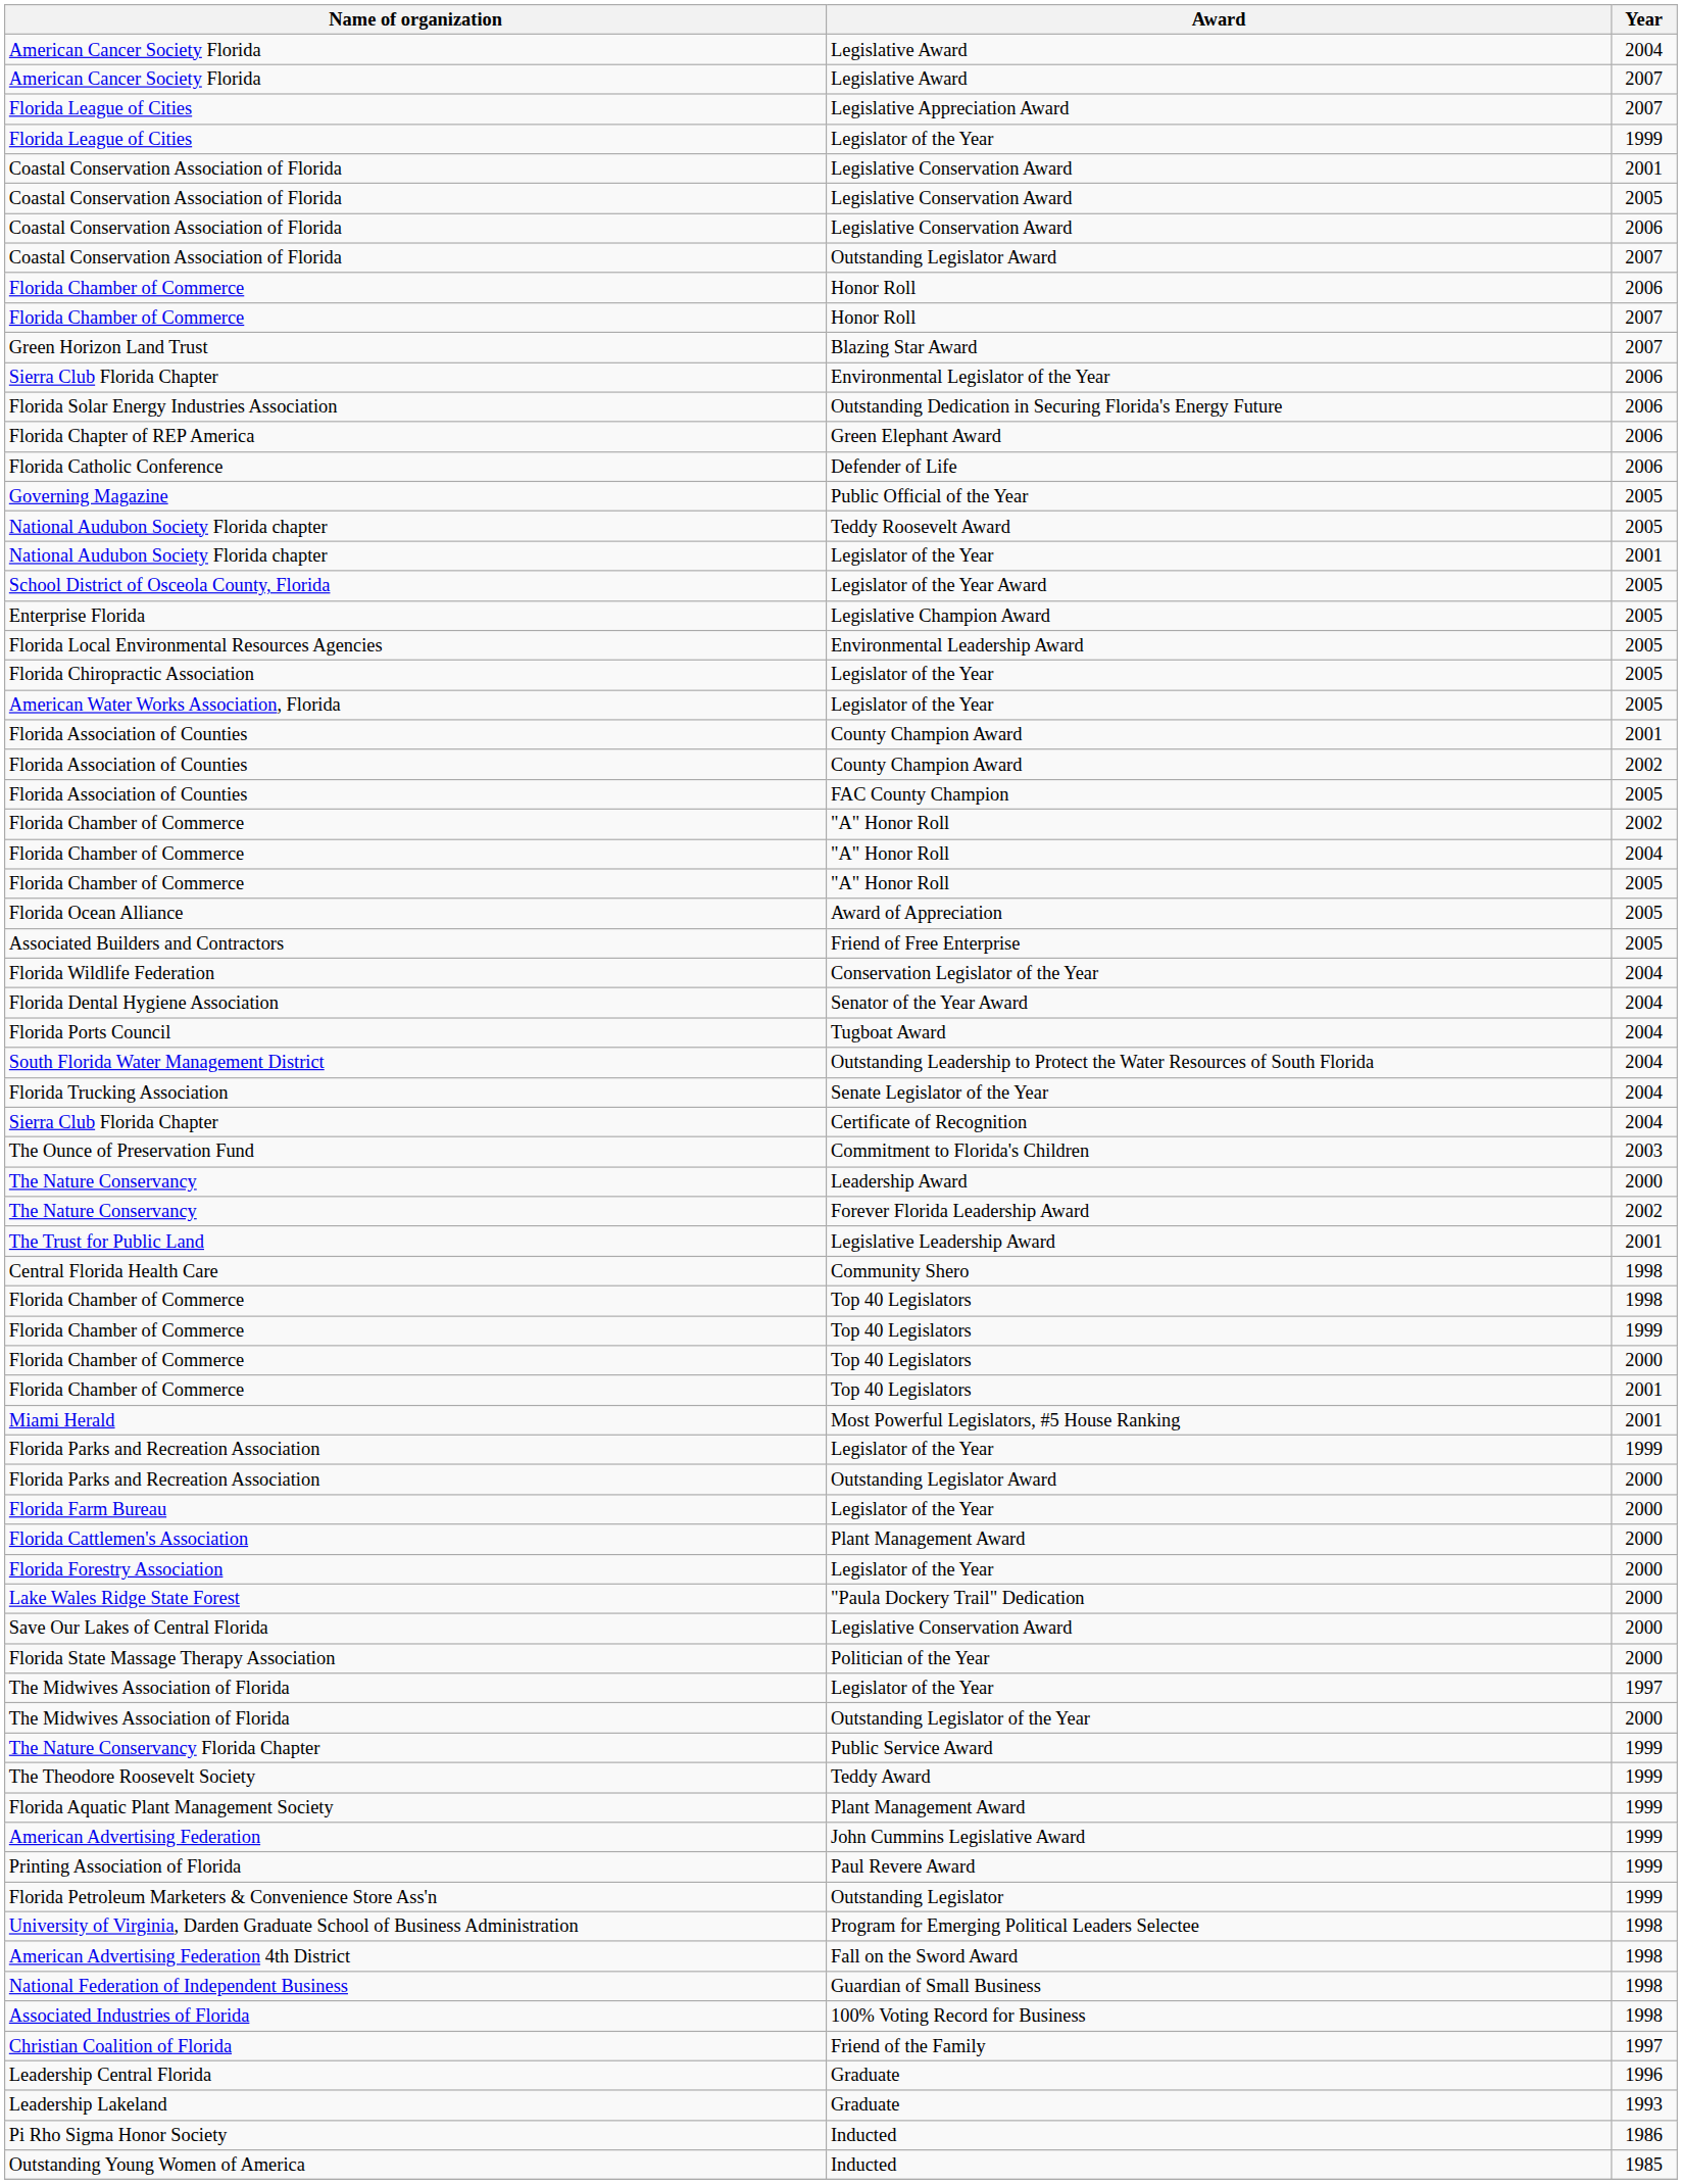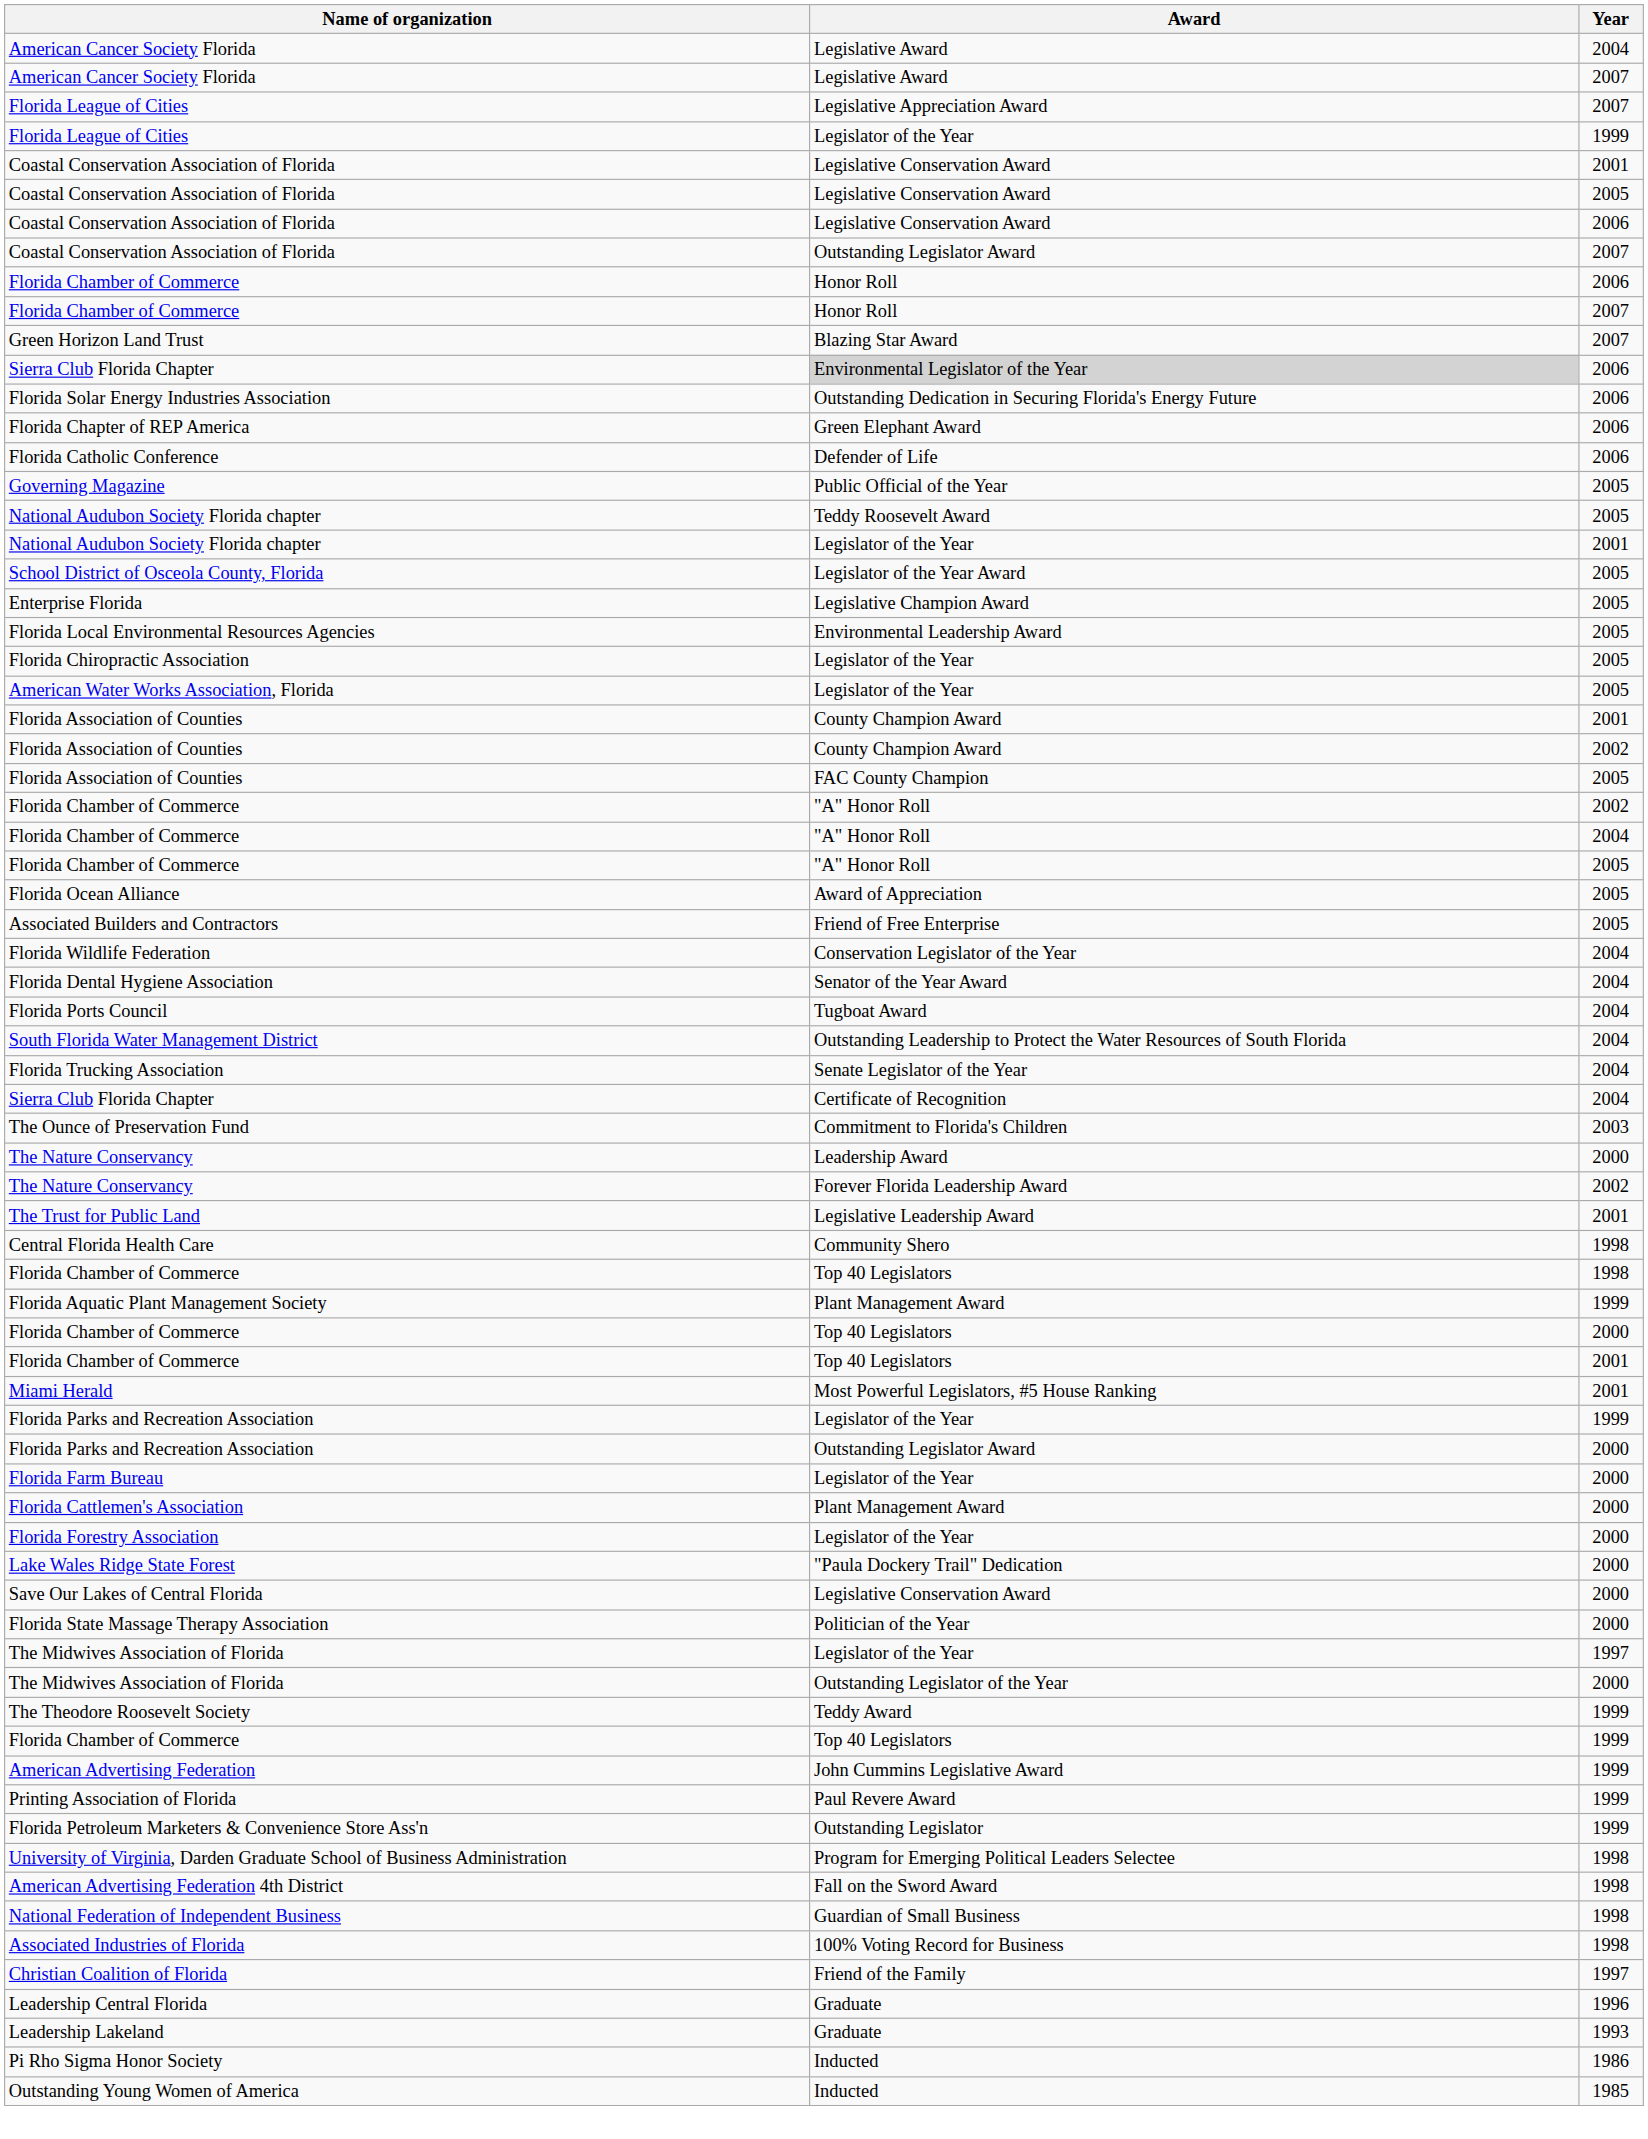Sierra Club Florida Chapter / 2006 | Award: no background -> lightgrey background
rows swapped: Florida Chamber of Commerce / 1999 <-> Florida Aquatic Plant Management Society
- row: The Nature Conservancy Florida Chapter | Public Service Award | 1999
